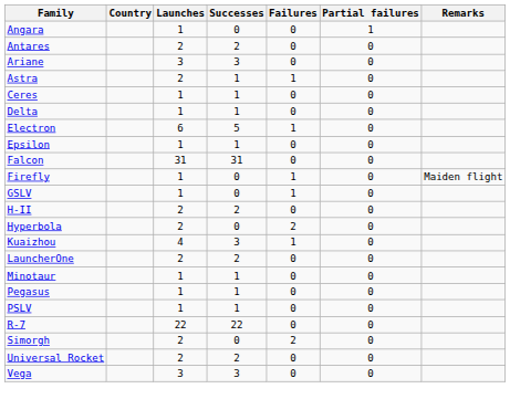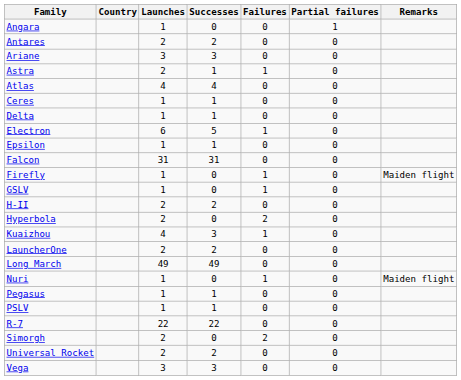+ row: Atlas | 4 | 4 | 0 | 0
+ row: Long March | 49 | 49 | 0 | 0
- row: Minotaur | 1 | 1 | 0 | 0
+ row: Nuri | 1 | 0 | 1 | 0 | Maiden flight
